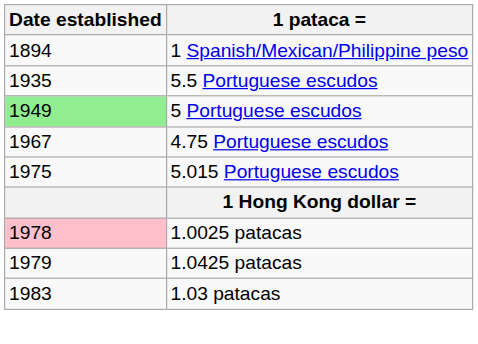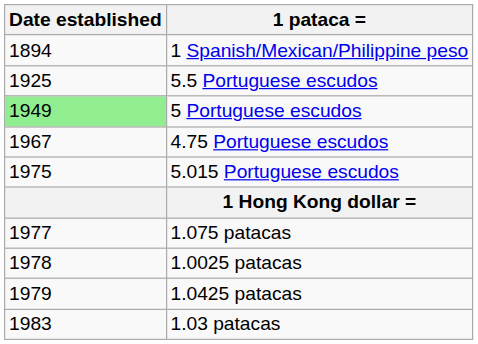5.5 Portuguese escudos | Date established: 1935 -> 1925
+ row: 1977 | 1.075 patacas
1.0025 patacas | Date established: pink background -> no background
